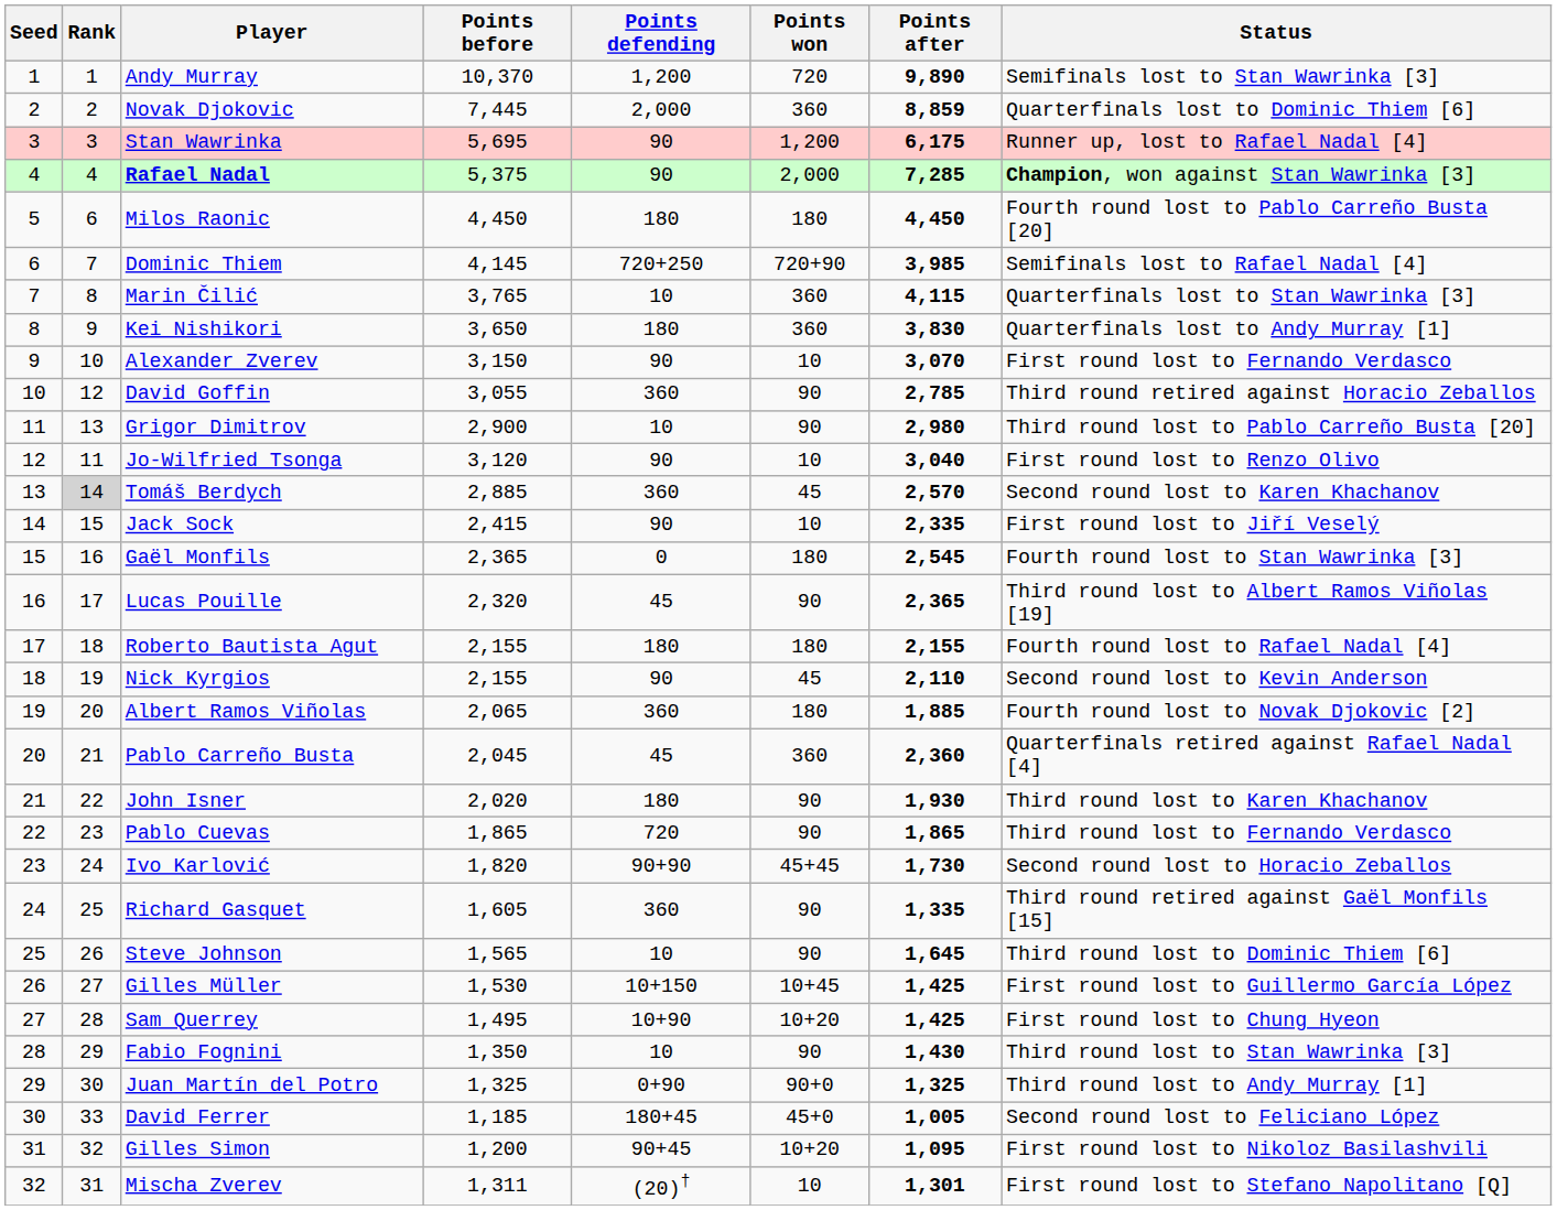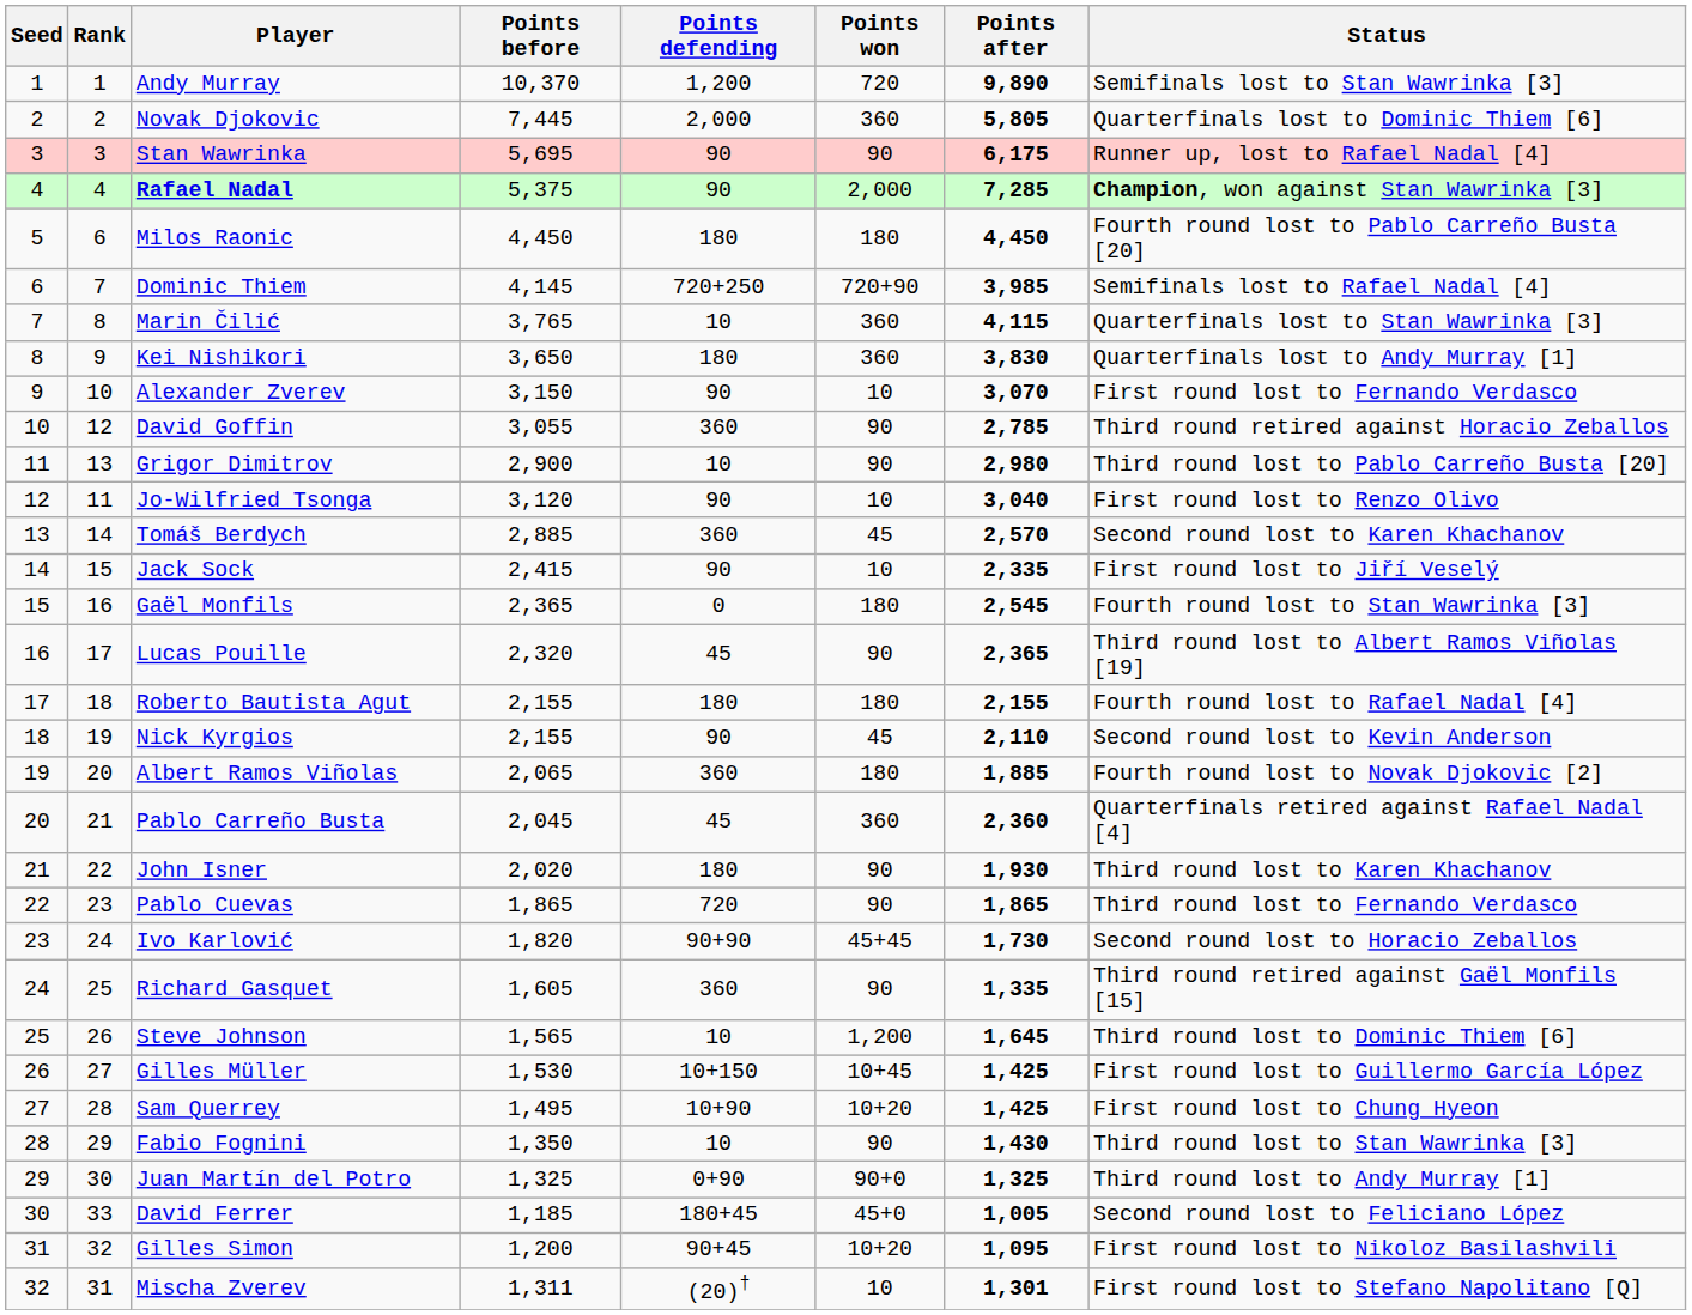Novak Djokovic | Points after: 8,859 -> 5,805
Stan Wawrinka | Points won: 1,200 -> 90
Tomáš Berdych | Rank: lightgrey background -> no background
Steve Johnson | Points won: 90 -> 1,200
